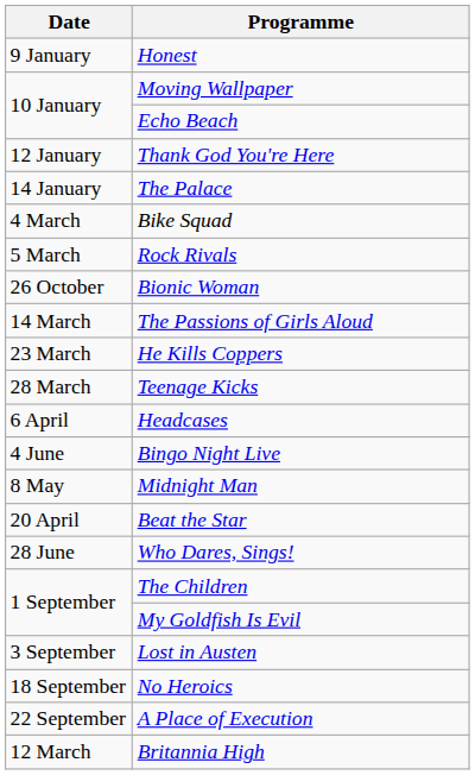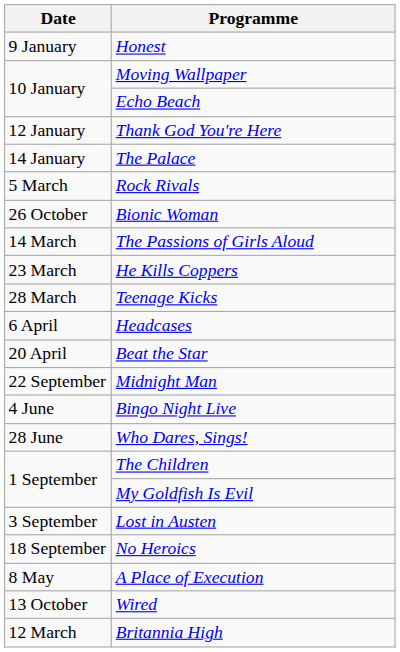- row: 4 March | Bike Squad
rows swapped: Beat the Star <-> Bingo Night Live
Midnight Man | Date: 8 May -> 22 September
A Place of Execution | Date: 22 September -> 8 May
+ row: 13 October | Wired
